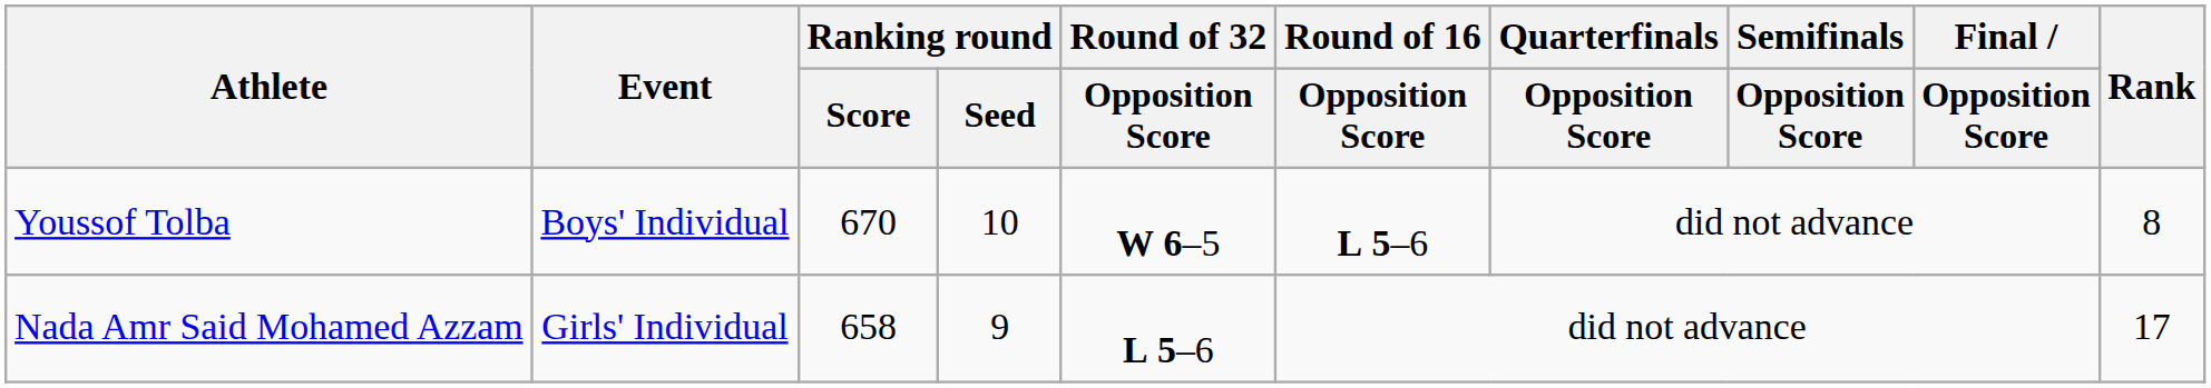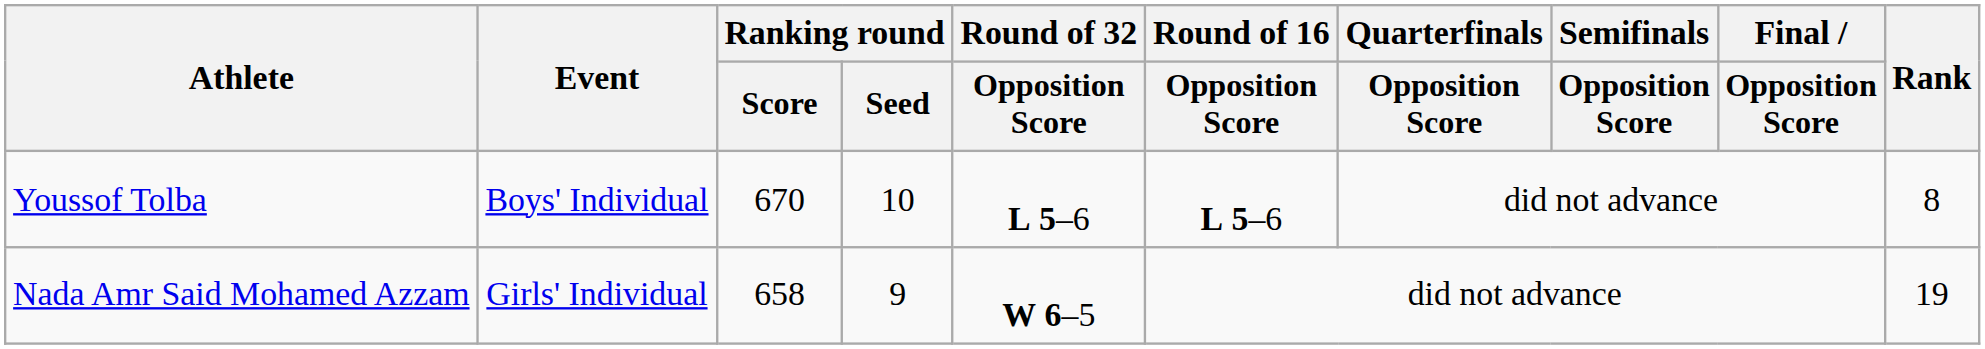Youssof Tolba | Round of 32 / Opposition Score: W 6–5 -> L 5–6
Nada Amr Said Mohamed Azzam | Round of 32 / Opposition Score: L 5–6 -> W 6–5
Nada Amr Said Mohamed Azzam | Rank: 17 -> 19
